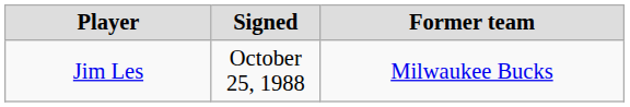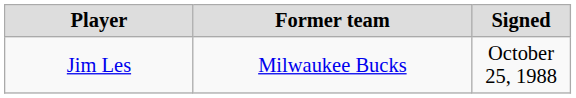columns swapped: Signed <-> Former team
